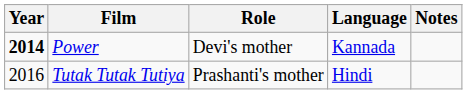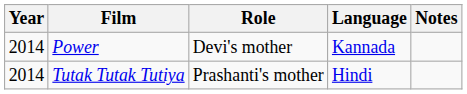Power | Year: bold -> normal
Tutak Tutak Tutiya | Year: 2016 -> 2014
